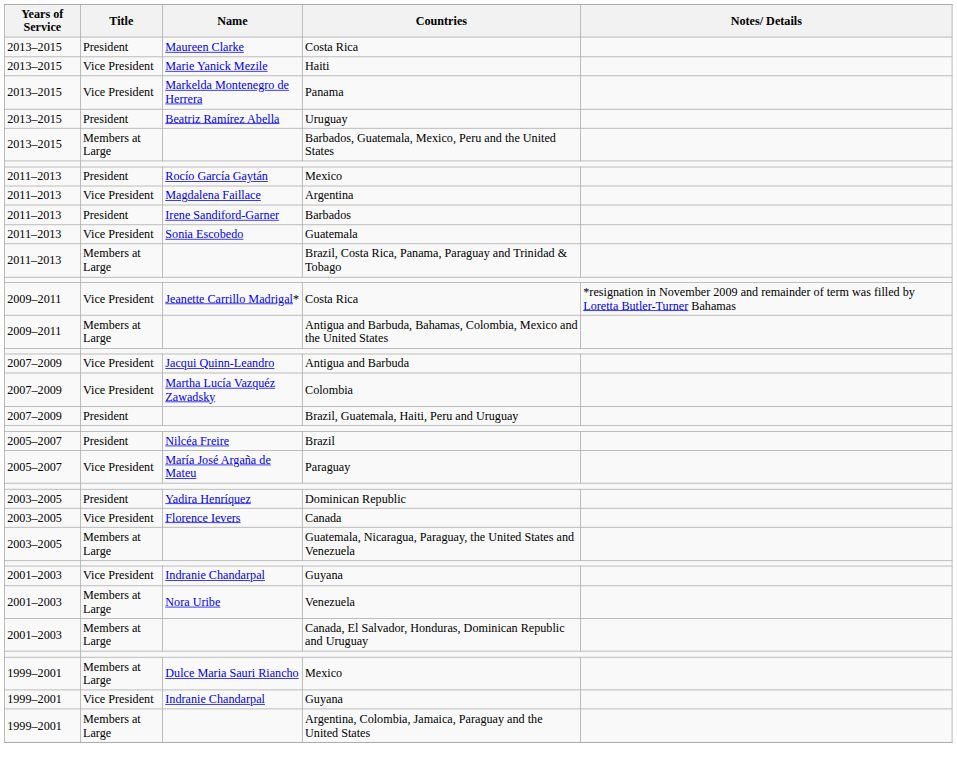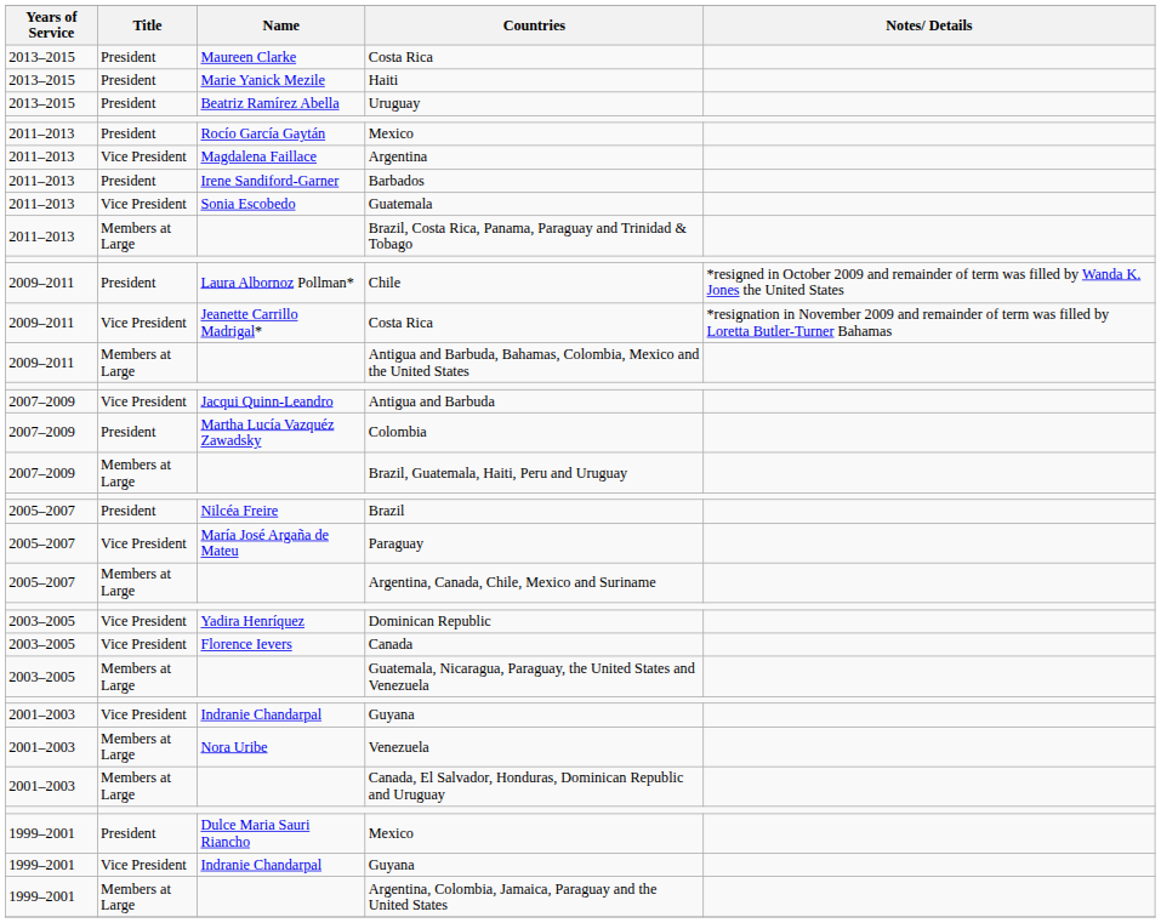Haiti | Title: Vice President -> President
- row: 2013–2015 | Vice President | Markelda Montenegro de Herrera | Panama
- row: 2013–2015 | Members at Large | Barbados, Guatemala, Mexico, Peru and the United States
+ row: 2009–2011 | President | Laura Albornoz Pollman* | Chile | *resigned in October 2009 and remainder of term was filled by Wanda K. Jones the United States
Colombia | Title: Vice President -> President
Brazil, Guatemala, Haiti, Peru and Uruguay | Title: President -> Members at Large
+ row: 2005–2007 | Members at Large | Argentina, Canada, Chile, Mexico and Suriname
Dominican Republic | Title: President -> Vice President
1999–2001 / Mexico | Title: Members at Large -> President
